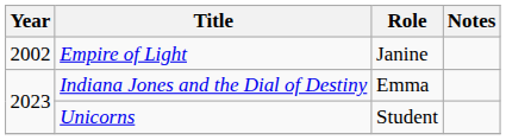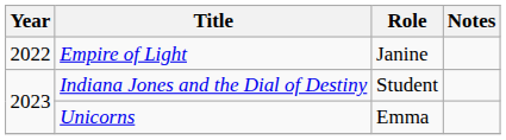Empire of Light | Year: 2002 -> 2022
Indiana Jones and the Dial of Destiny | Role: Emma -> Student
Unicorns | Role: Student -> Emma
